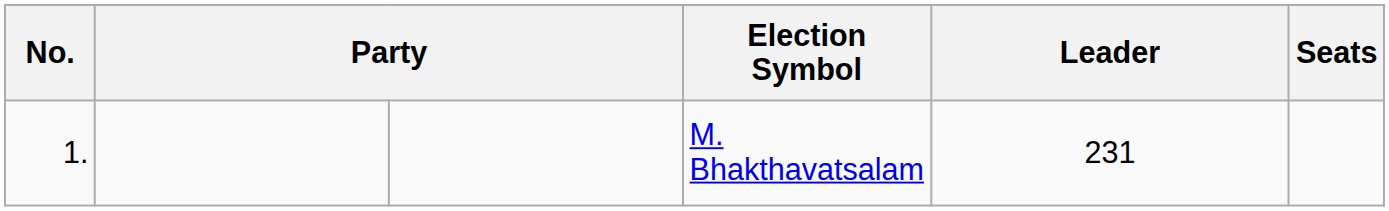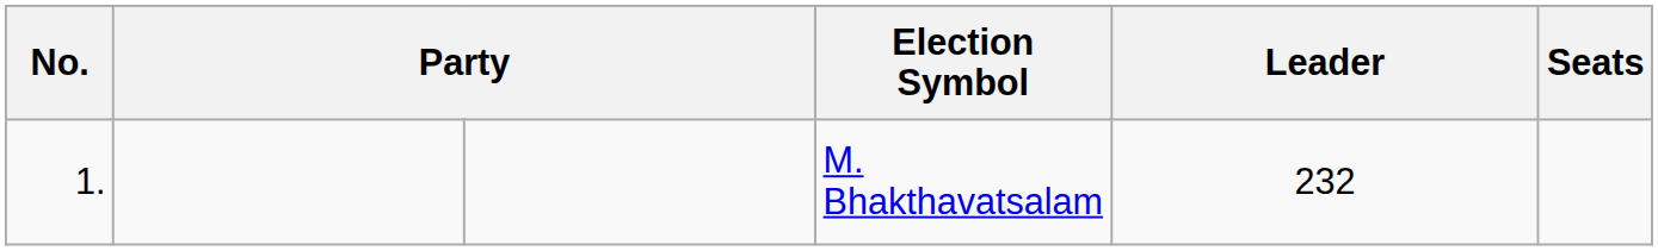M. Bhakthavatsalam | Leader: 231 -> 232
